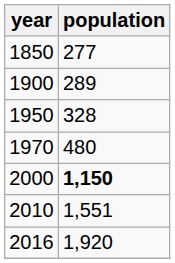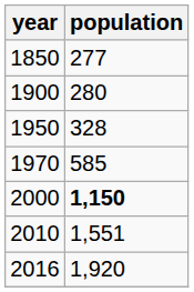1900 | population: 289 -> 280
1970 | population: 480 -> 585
